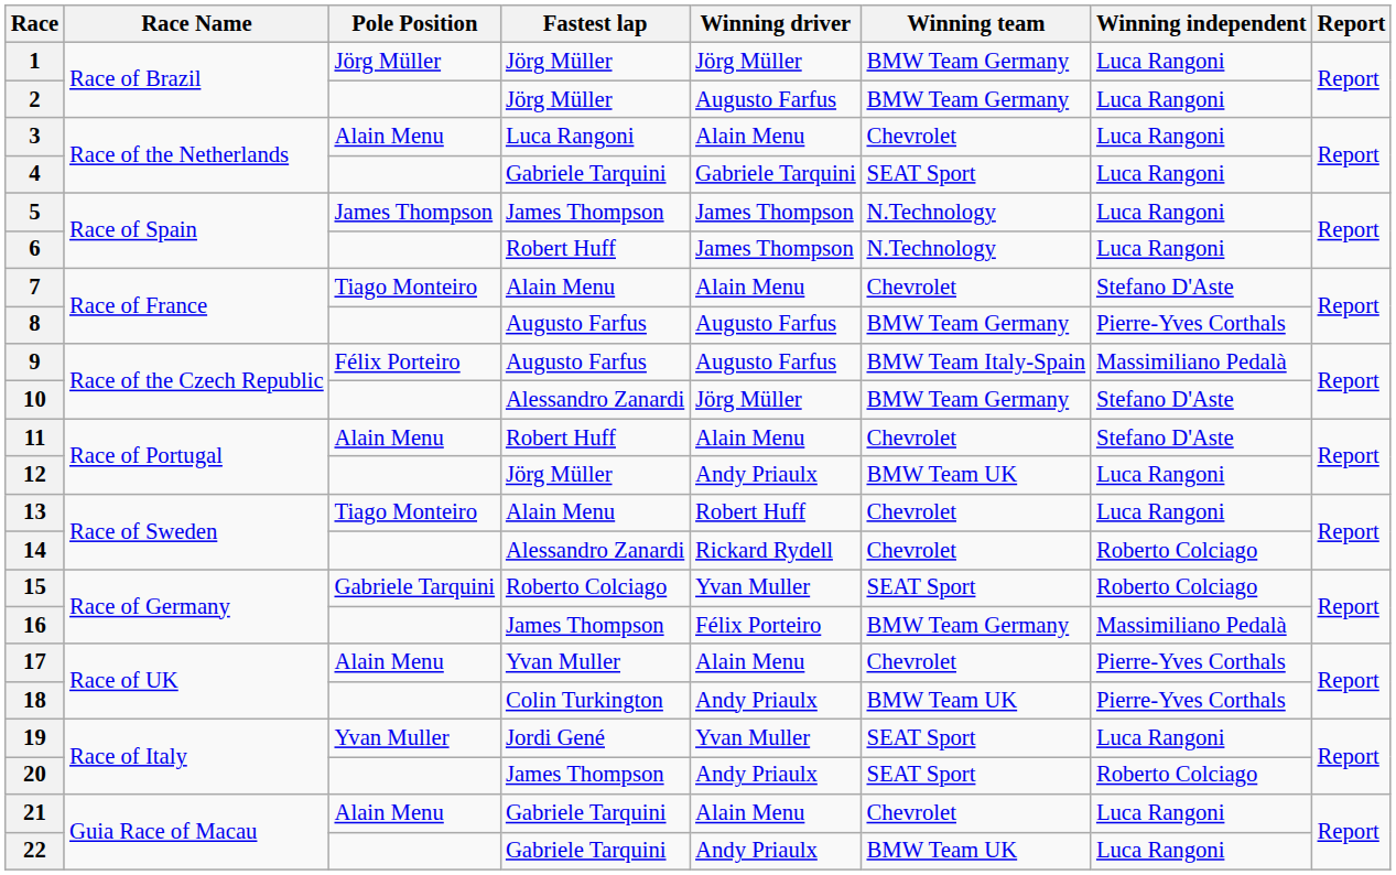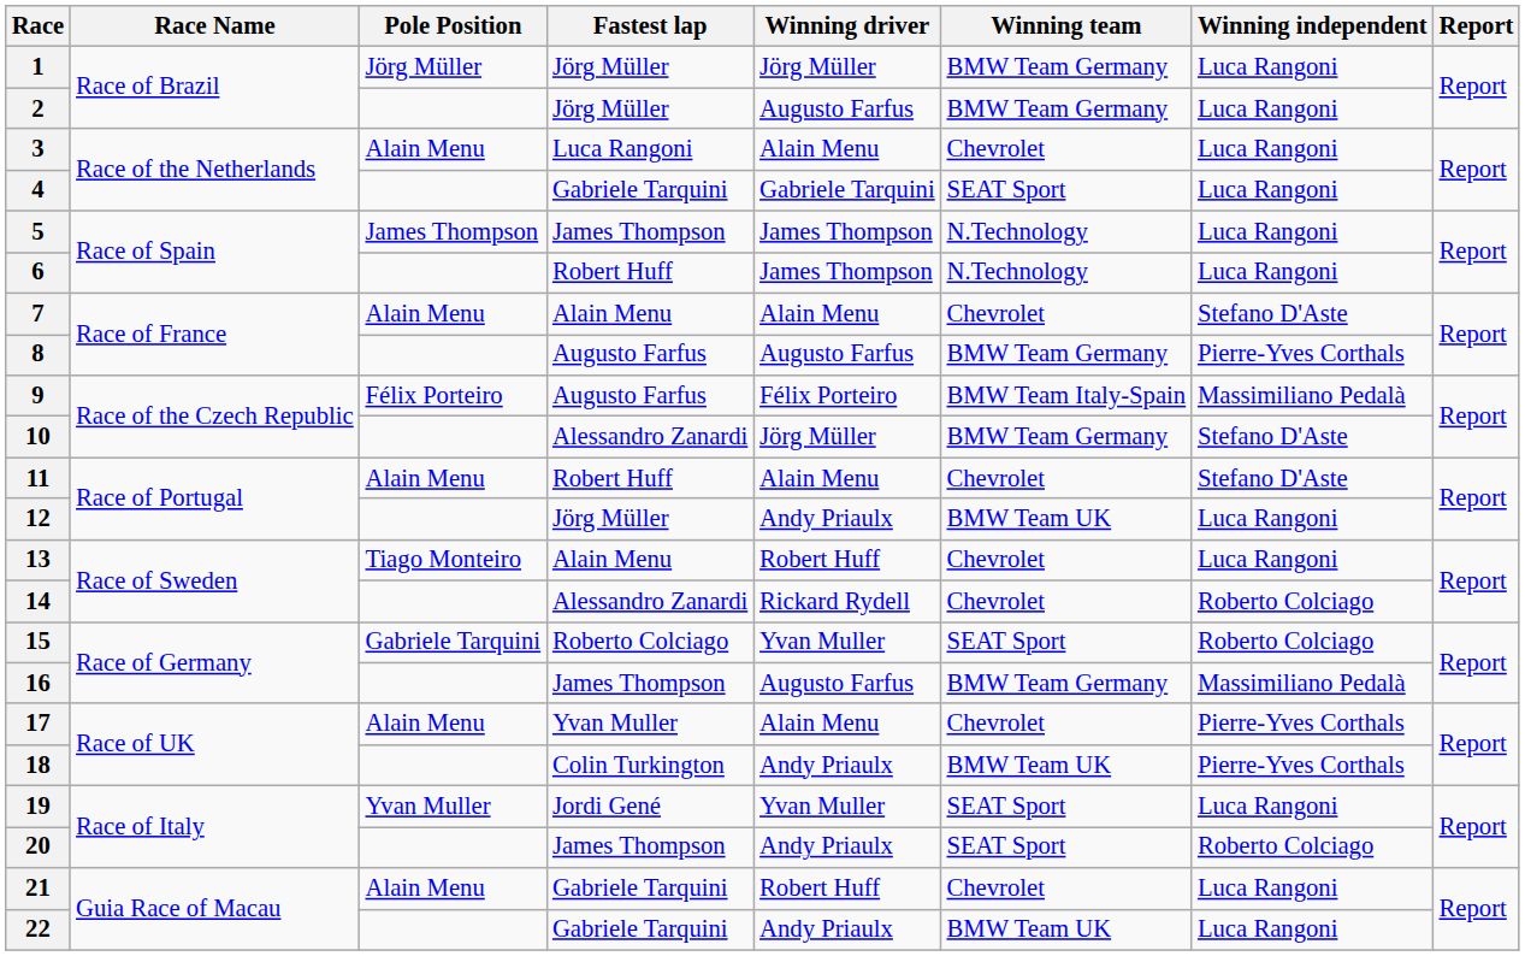7 | Pole Position: Tiago Monteiro -> Alain Menu
9 | Winning driver: Augusto Farfus -> Félix Porteiro
16 | Winning driver: Félix Porteiro -> Augusto Farfus
21 | Winning driver: Alain Menu -> Robert Huff
